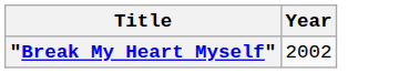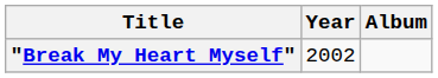+ column: Album
